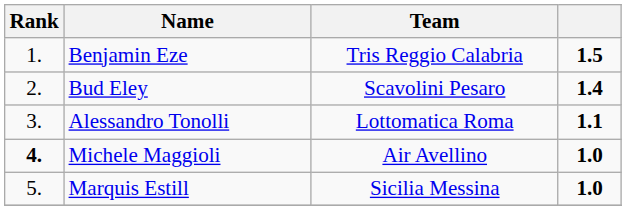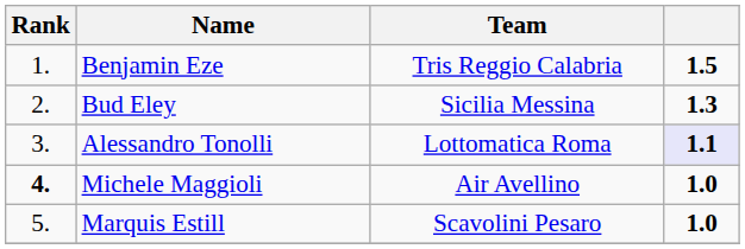Bud Eley | Team: Scavolini Pesaro -> Sicilia Messina
Bud Eley | column 4: 1.4 -> 1.3
Alessandro Tonolli | column 4: no background -> lavender background
Marquis Estill | Team: Sicilia Messina -> Scavolini Pesaro
